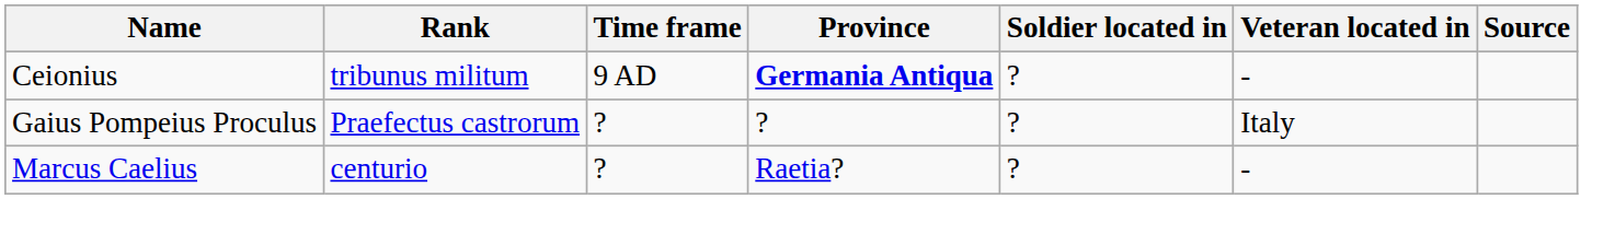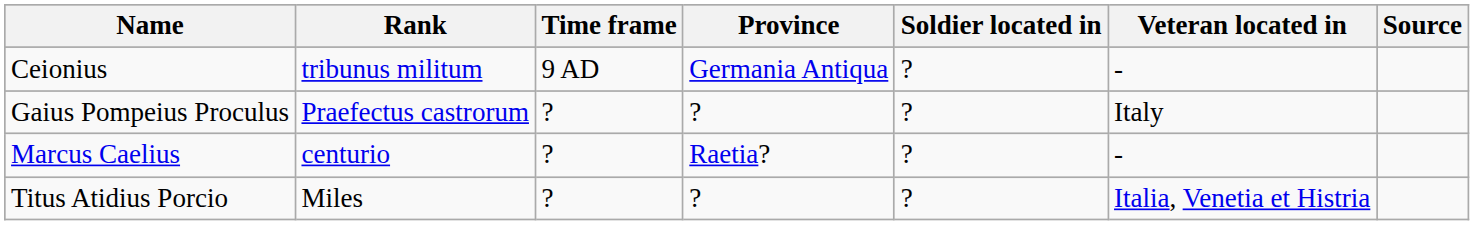Ceionius | Province: bold -> normal
+ row: Titus Atidius Porcio | Miles | ? | ? | ? | Italia, Venetia et Histria
